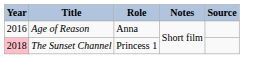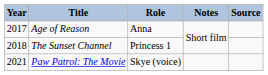Age of Reason | Year: 2016 -> 2017
The Sunset Channel | Year: pink background -> no background
+ row: 2021 | Paw Patrol: The Movie | Skye (voice)
